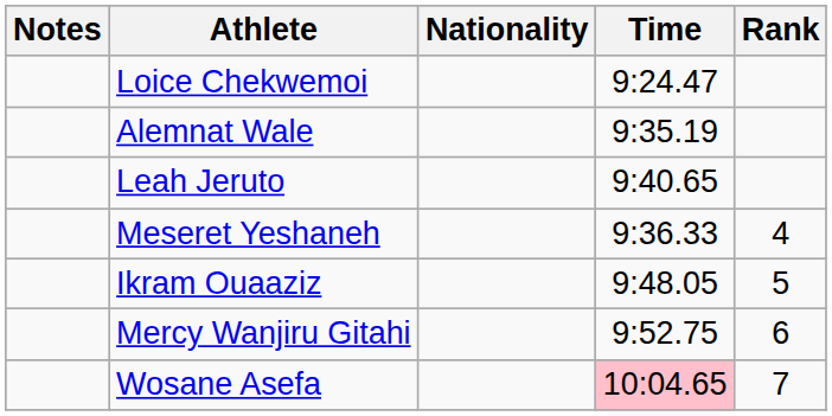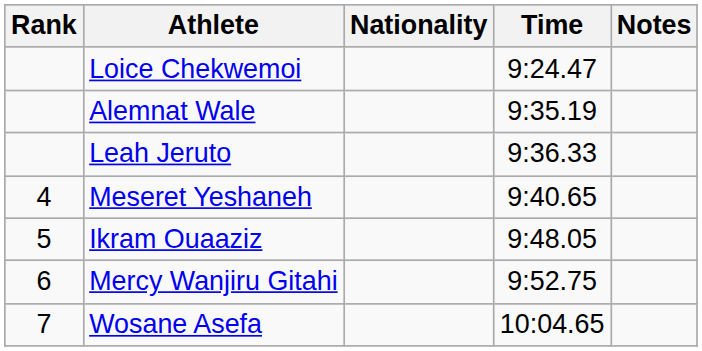columns swapped: Rank <-> Notes
Leah Jeruto | Time: 9:40.65 -> 9:36.33
Meseret Yeshaneh | Time: 9:36.33 -> 9:40.65
Wosane Asefa | Time: pink background -> no background
